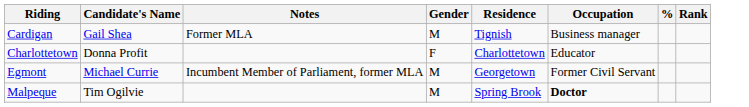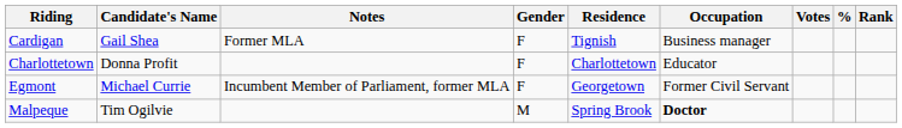+ column: Votes
Cardigan | Gender: M -> F
Egmont | Gender: M -> F
